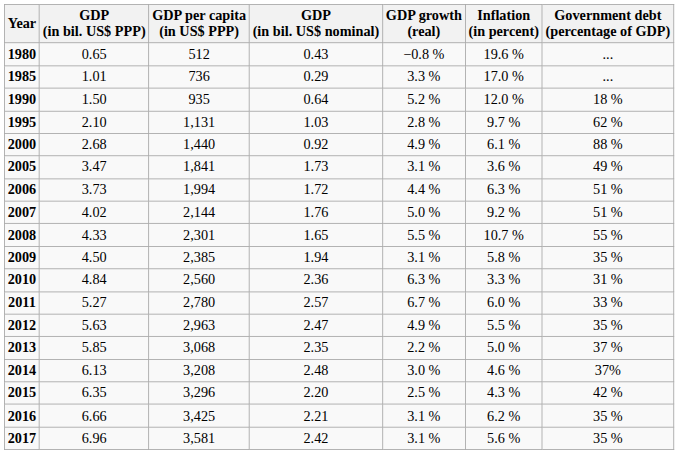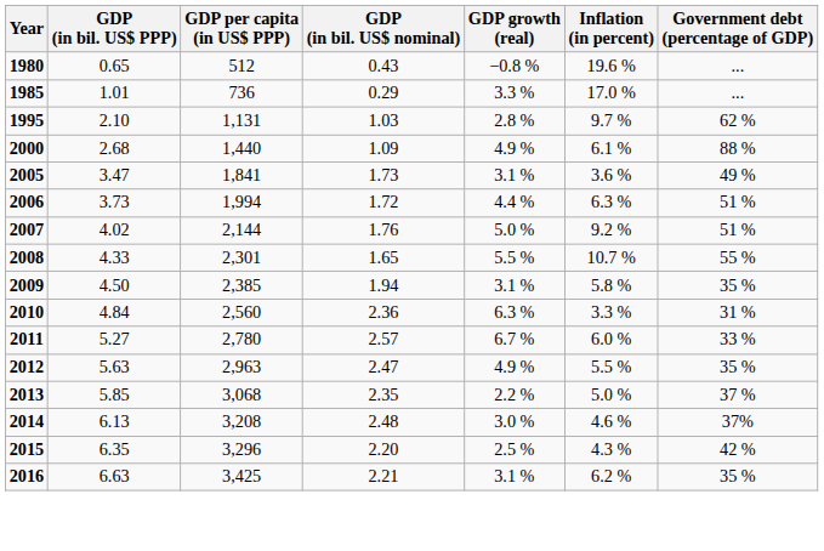- row: 1990 | 1.50 | 935 | 0.64 | 5.2 % | 12.0 % | 18 %
2000 | GDP (in bil. US$ nominal): 0.92 -> 1.09
2016 | GDP (in bil. US$ PPP): 6.66 -> 6.63
- row: 2017 | 6.96 | 3,581 | 2.42 | 3.1 % | 5.6 % | 35 %
